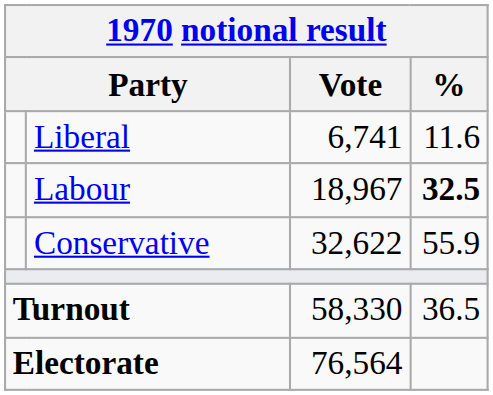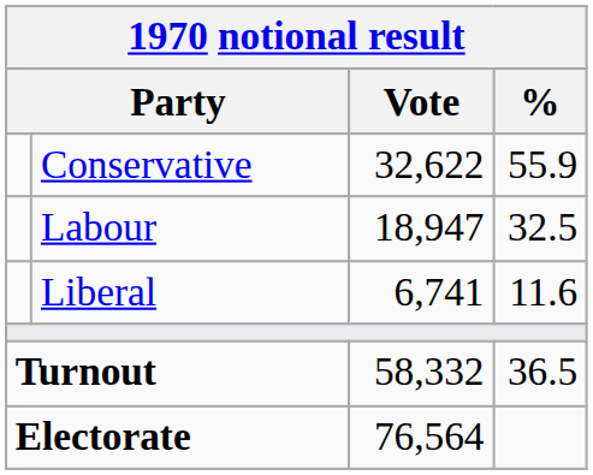rows swapped: Conservative <-> Liberal
Labour | Vote: 18,967 -> 18,947
Labour | %: bold -> normal
Turnout | Vote: 58,330 -> 58,332
